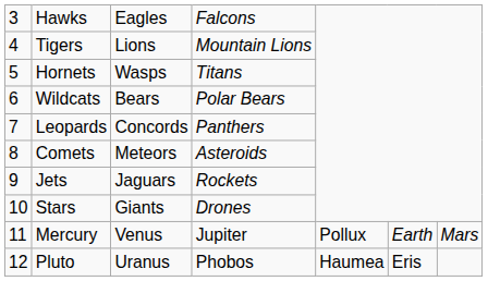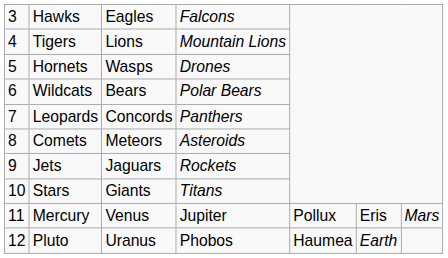Hornets | column 4: Titans -> Drones
Stars | column 4: Drones -> Titans
Mercury | column 6: Earth -> Eris
Pluto | column 6: Eris -> Earth
